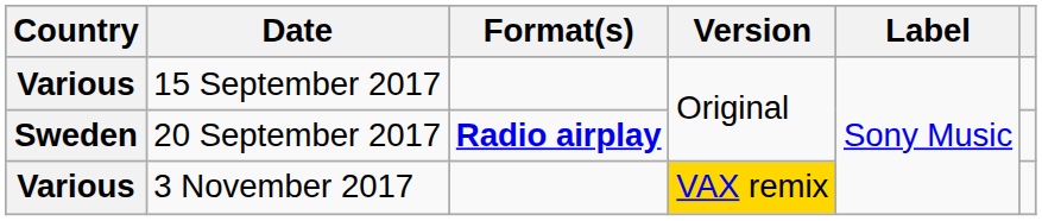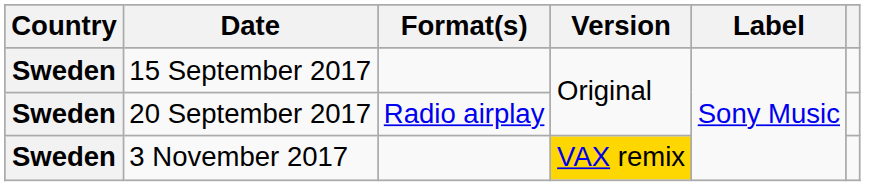15 September 2017 | Country: Various -> Sweden
20 September 2017 | Format(s): bold -> normal
3 November 2017 | Country: Various -> Sweden
